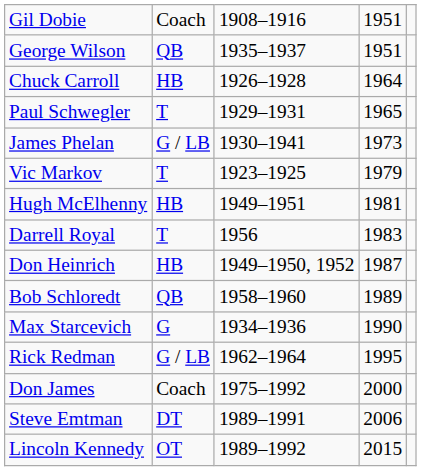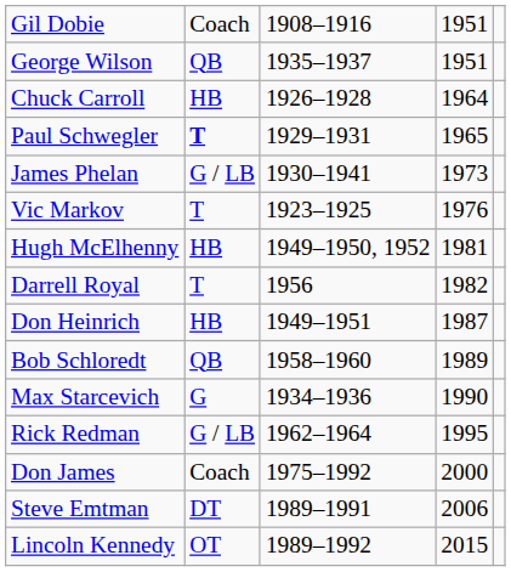Paul Schwegler | column 2: normal -> bold
Vic Markov | column 4: 1979 -> 1976
Hugh McElhenny | column 3: 1949–1951 -> 1949–1950, 1952
Darrell Royal | column 4: 1983 -> 1982
Don Heinrich | column 3: 1949–1950, 1952 -> 1949–1951
